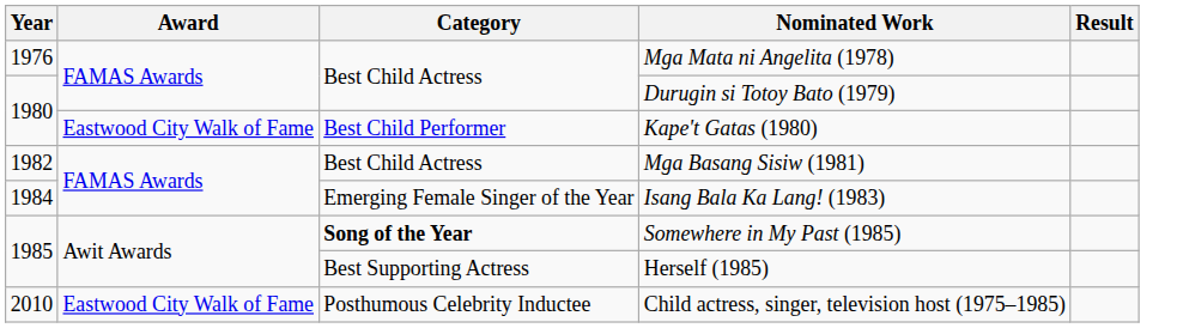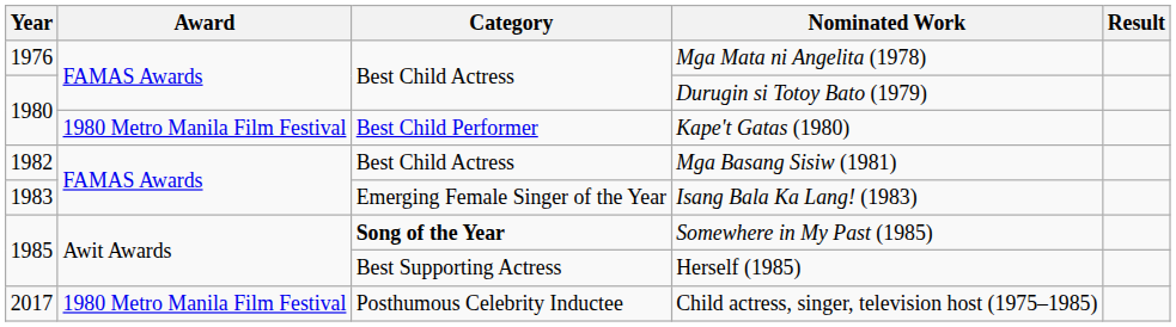Kape't Gatas (1980) | Award: Eastwood City Walk of Fame -> 1980 Metro Manila Film Festival
Isang Bala Ka Lang! (1983) | Year: 1984 -> 1983
Child actress, singer, television host (1975–1985) | Year: 2010 -> 2017
Child actress, singer, television host (1975–1985) | Award: Eastwood City Walk of Fame -> 1980 Metro Manila Film Festival
